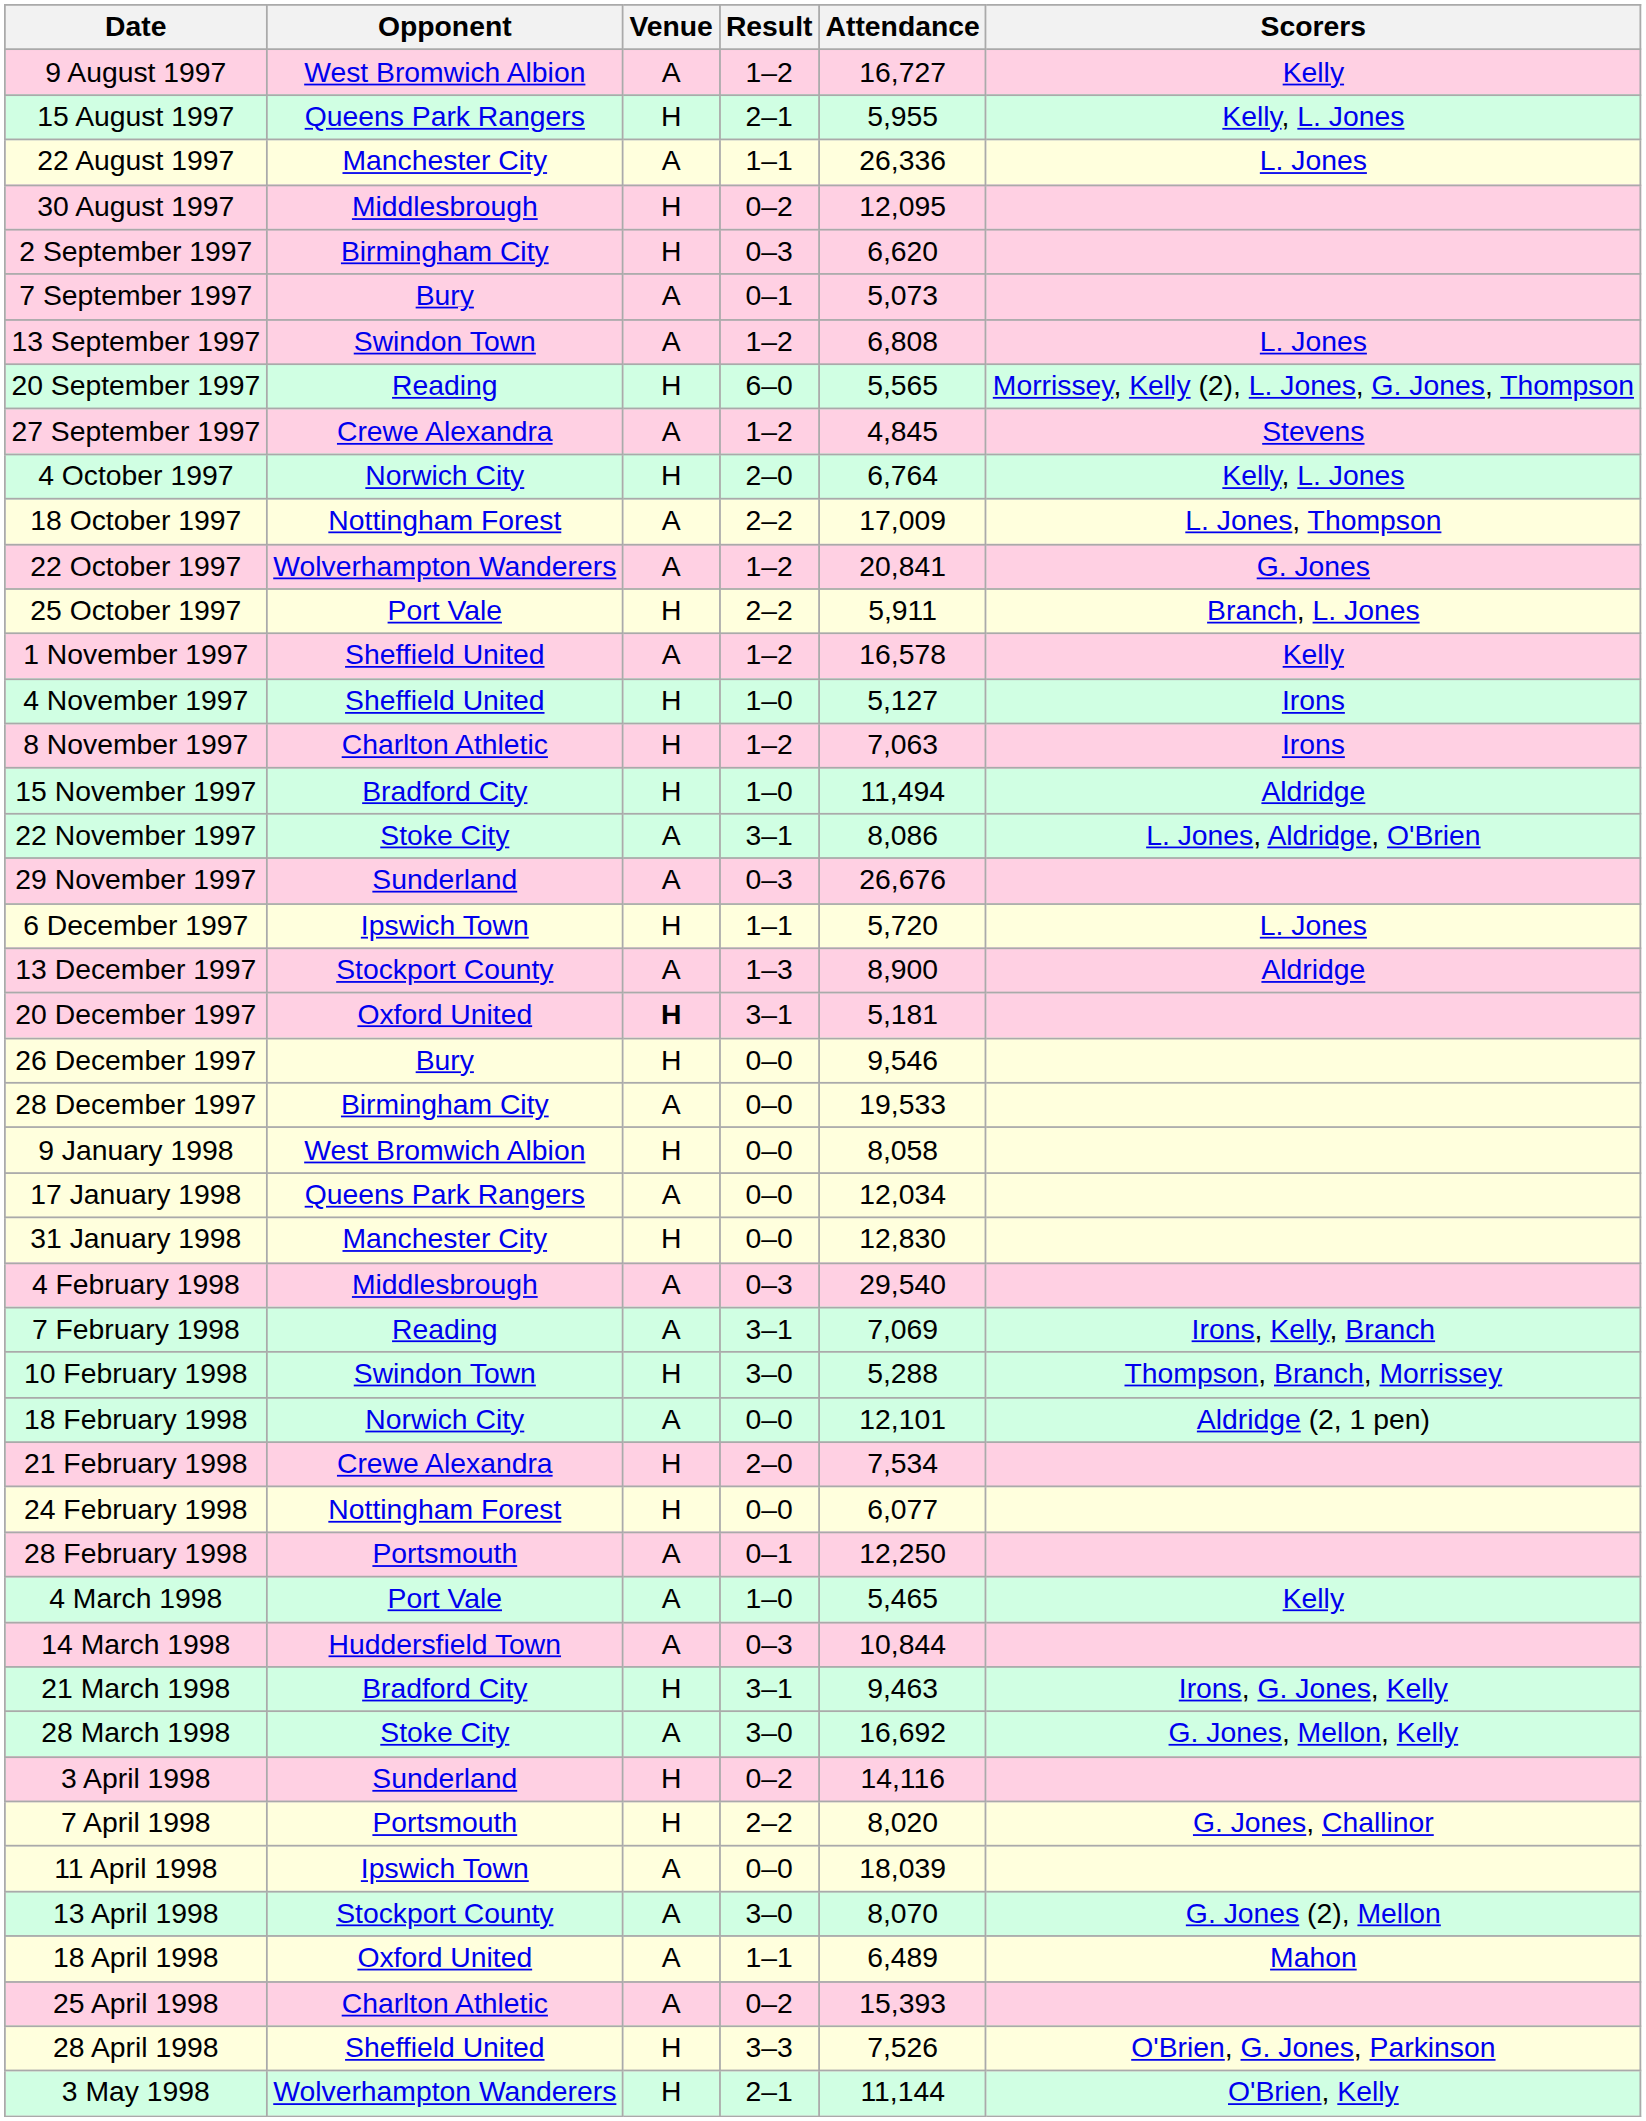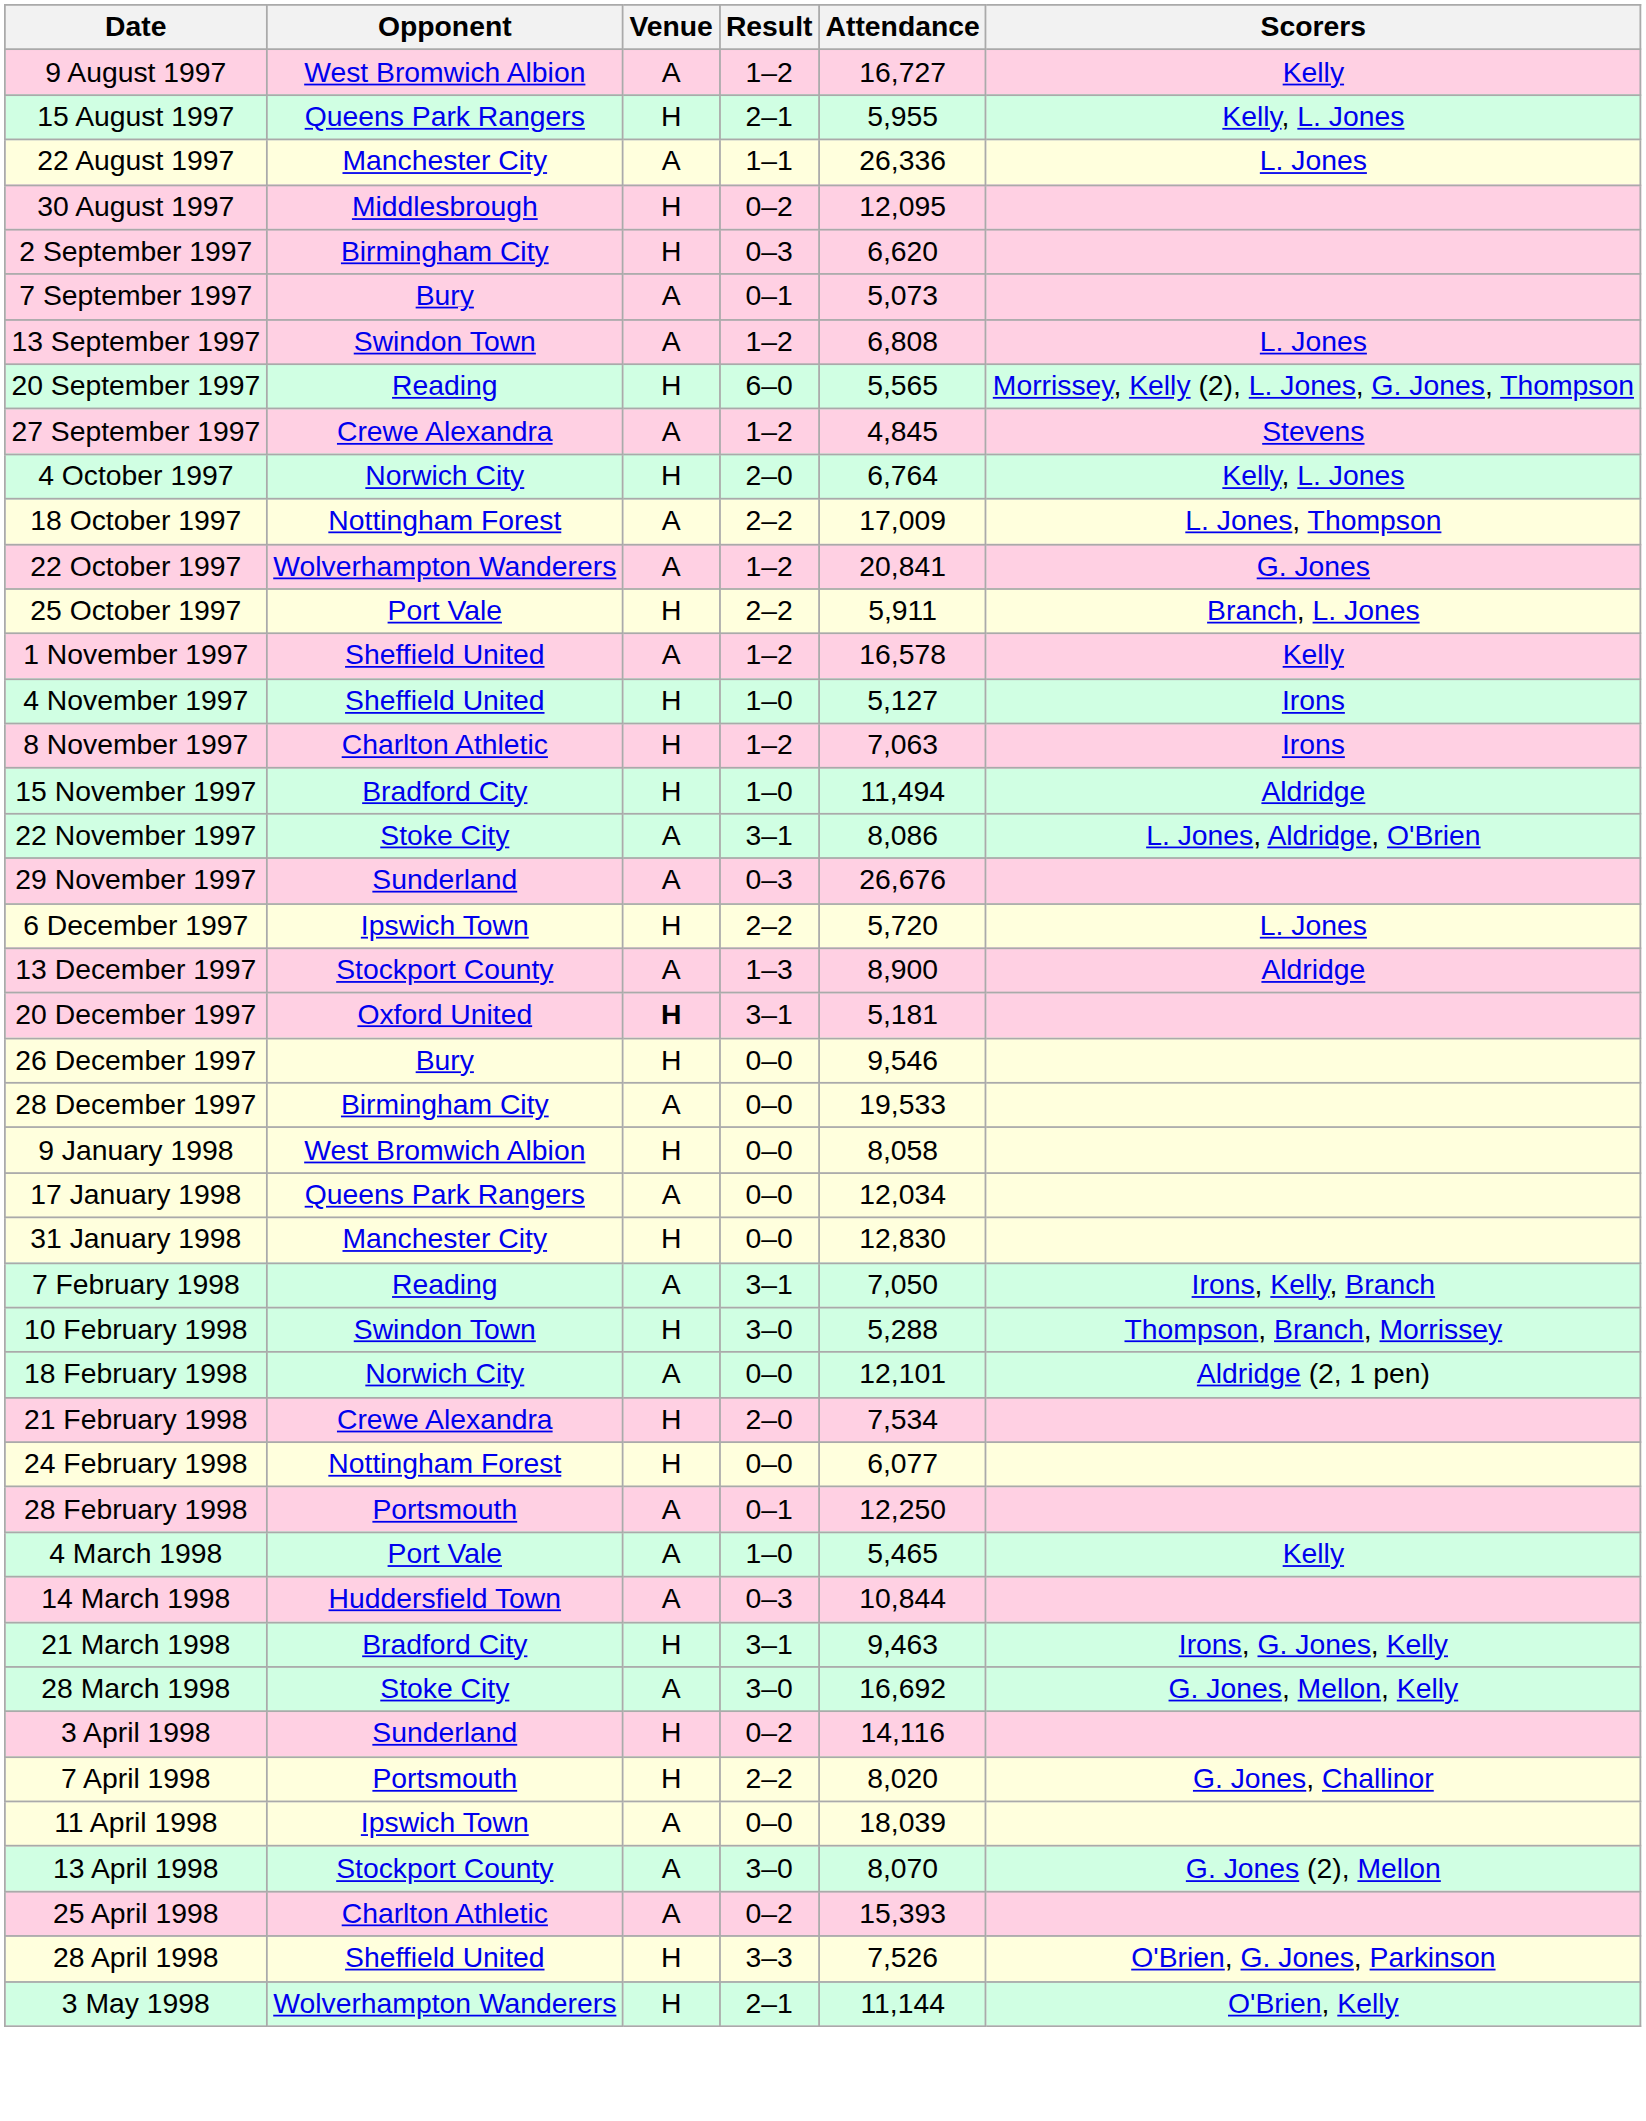6 December 1997 | Result: 1–1 -> 2–2
- row: 4 February 1998 | Middlesbrough | A | 0–3 | 29,540
7 February 1998 | Attendance: 7,069 -> 7,050
- row: 18 April 1998 | Oxford United | A | 1–1 | 6,489 | Mahon
